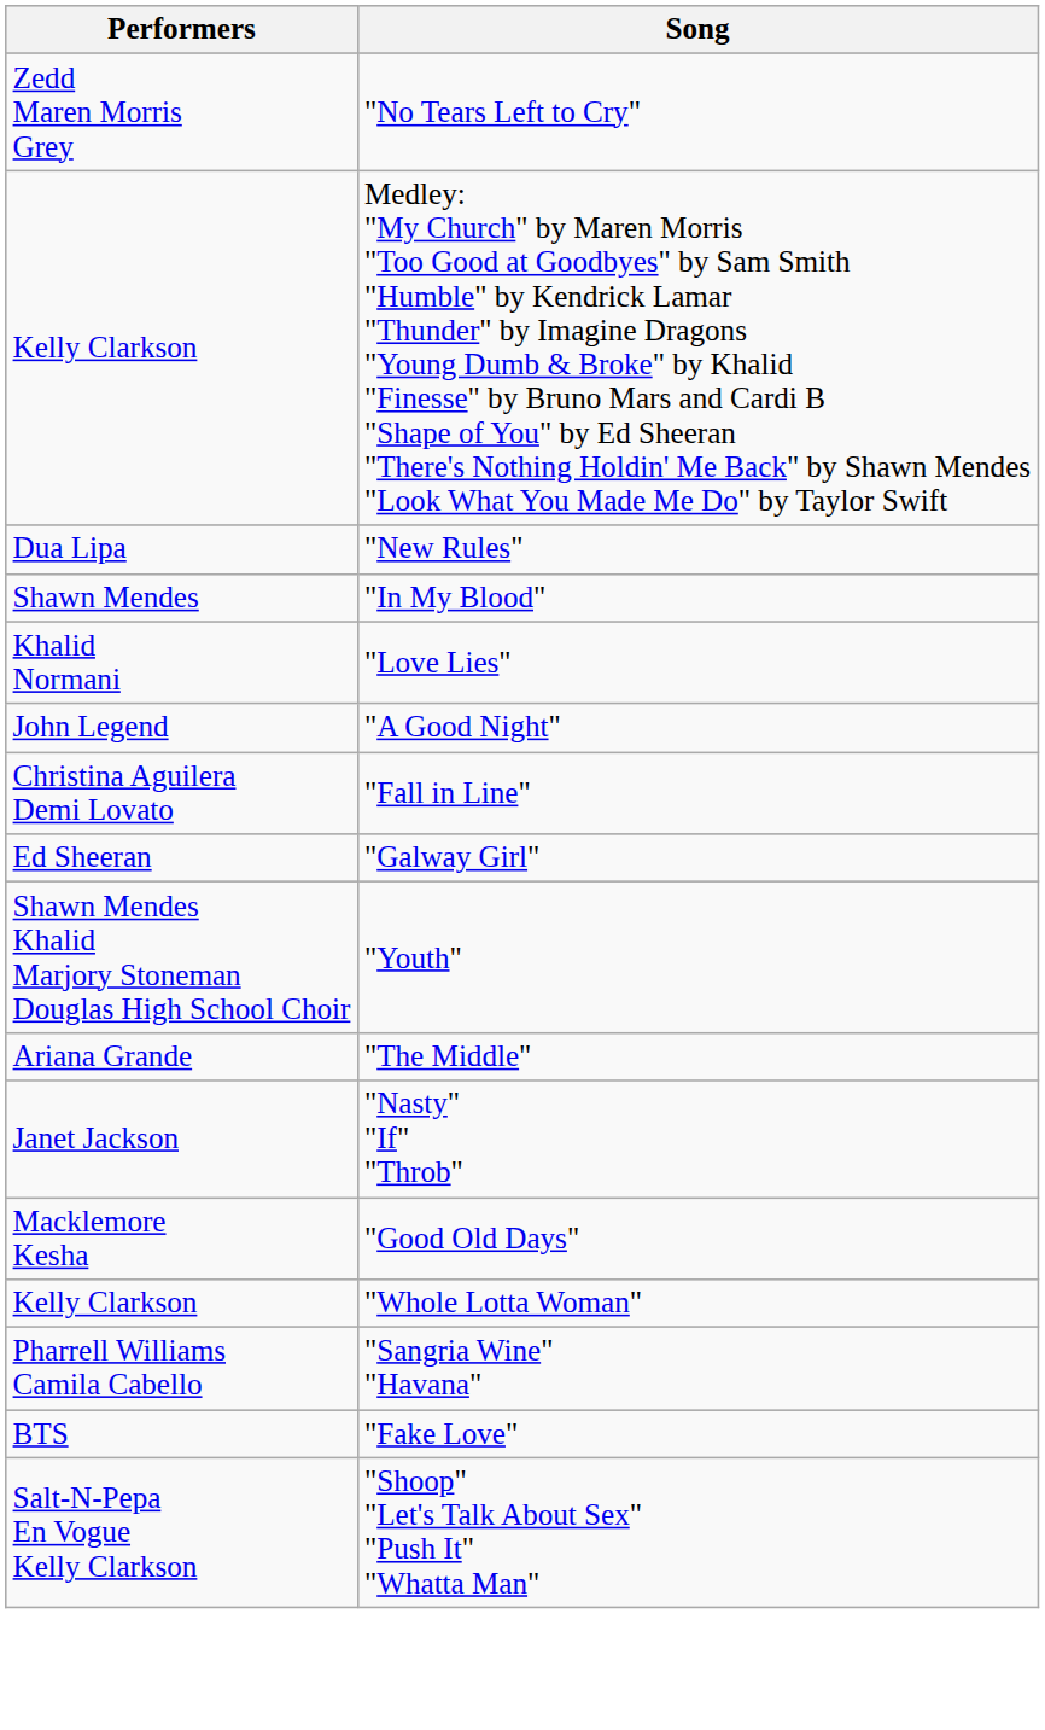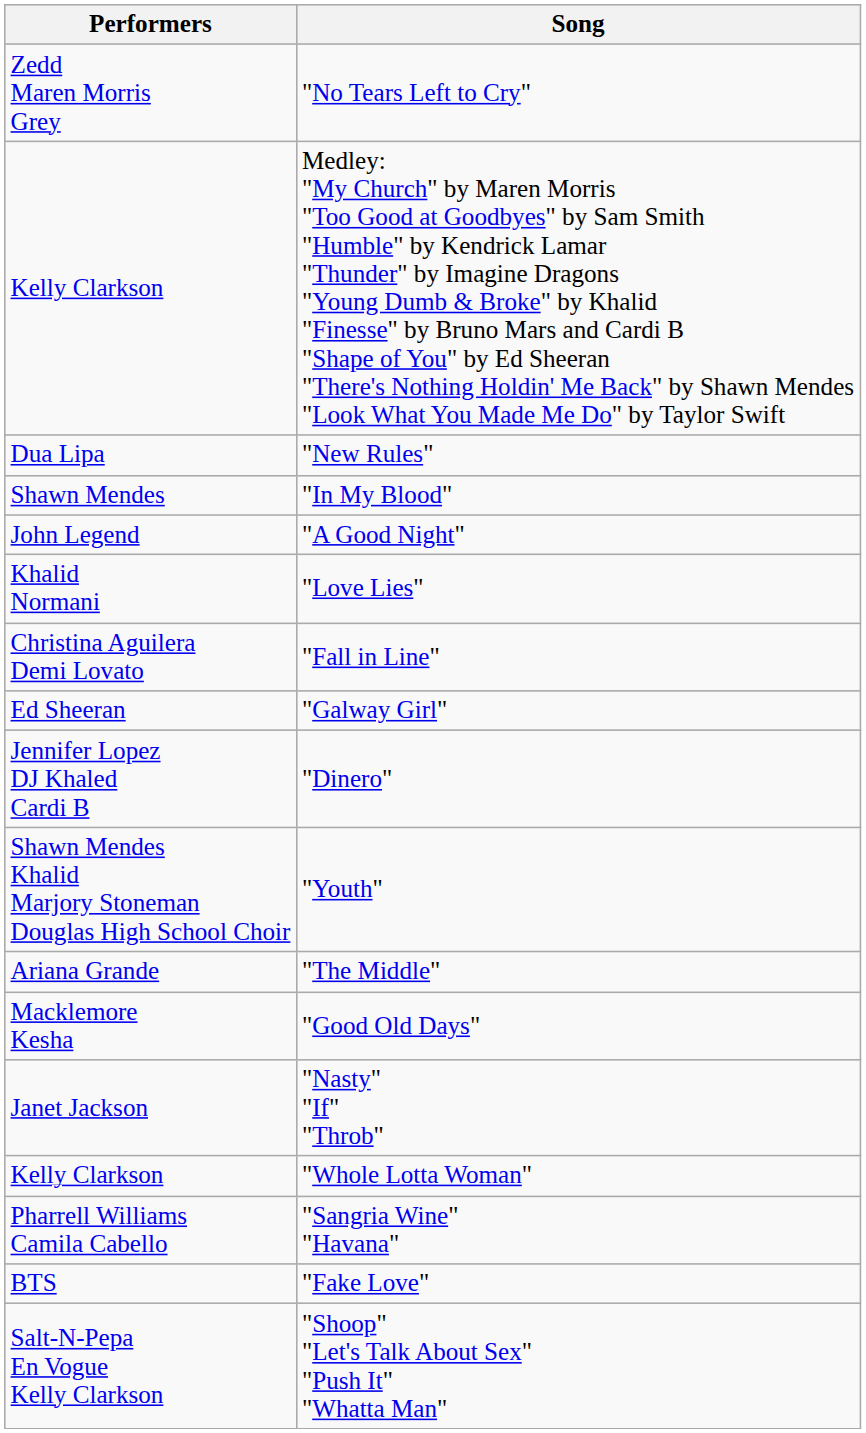rows swapped: "Love Lies" <-> "A Good Night"
+ row: Jennifer Lopez DJ Khaled Cardi B | "Dinero"
rows swapped: "Nasty" "If" "Throb" <-> "Good Old Days"
